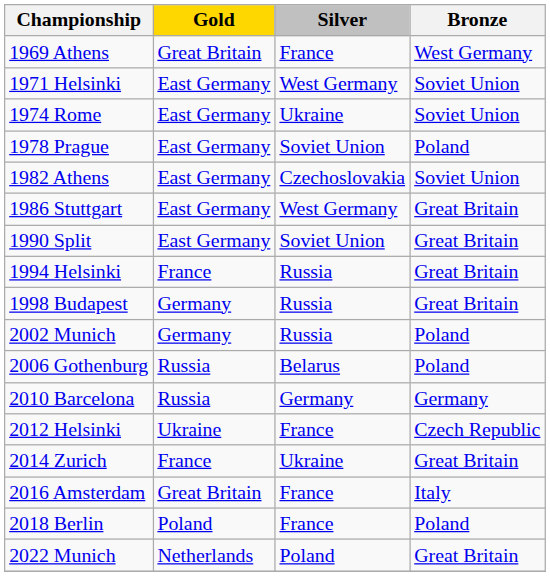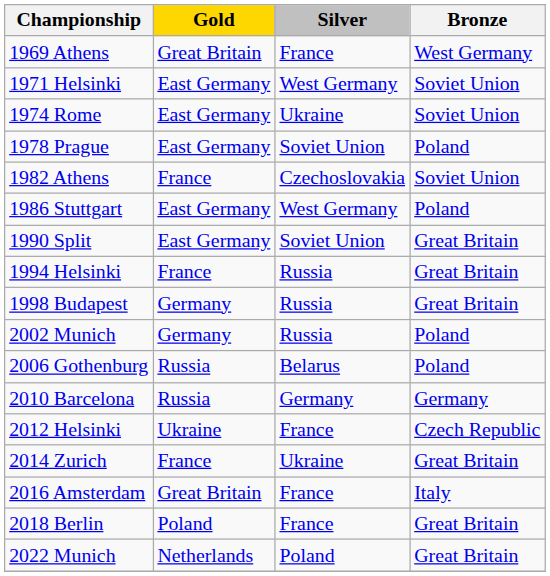1982 Athens | Gold: East Germany -> France
1986 Stuttgart | Bronze: Great Britain -> Poland
2018 Berlin | Bronze: Poland -> Great Britain
